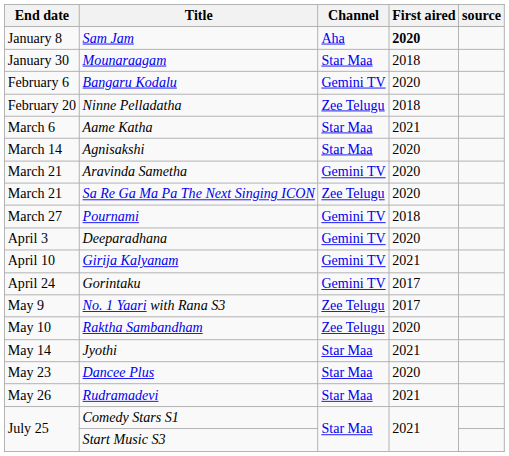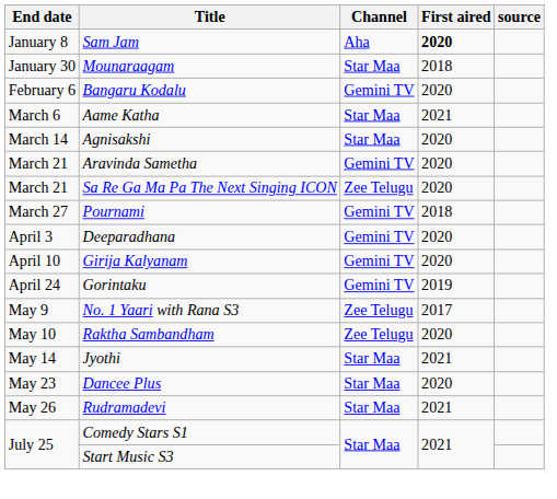- row: February 20 | Ninne Pelladatha | Zee Telugu | 2018
Girija Kalyanam | First aired: 2021 -> 2020
Gorintaku | First aired: 2017 -> 2019
